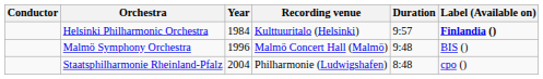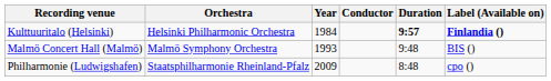columns swapped: Conductor <-> Recording venue
Helsinki Philharmonic Orchestra | Duration: normal -> bold
Malmö Symphony Orchestra | Year: 1996 -> 1993
Staatsphilharmonie Rheinland-Pfalz | Year: 2004 -> 2009
